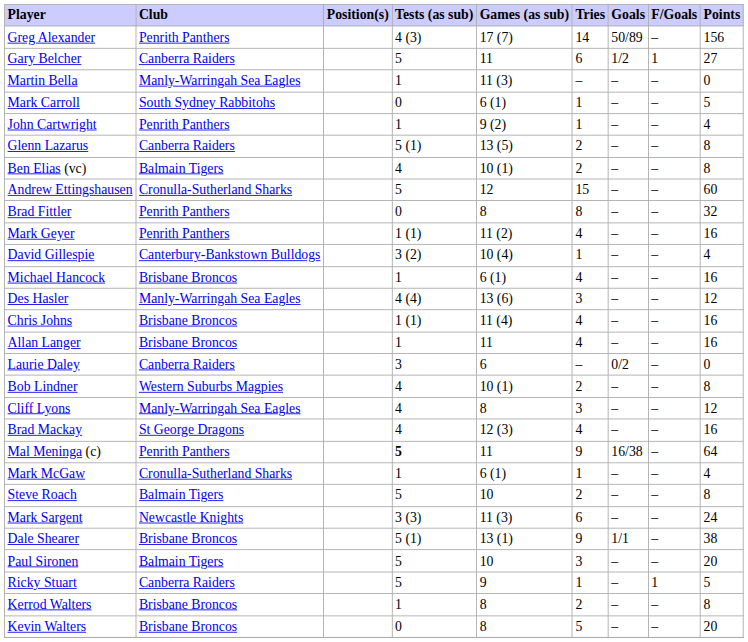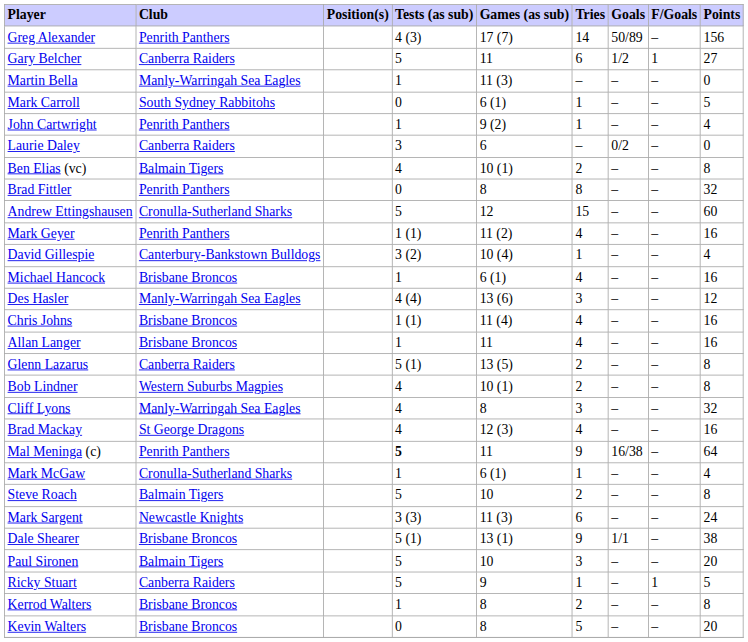rows swapped: Laurie Daley <-> Glenn Lazarus
rows swapped: Andrew Ettingshausen <-> Brad Fittler
Cliff Lyons | Points: 12 -> 32
